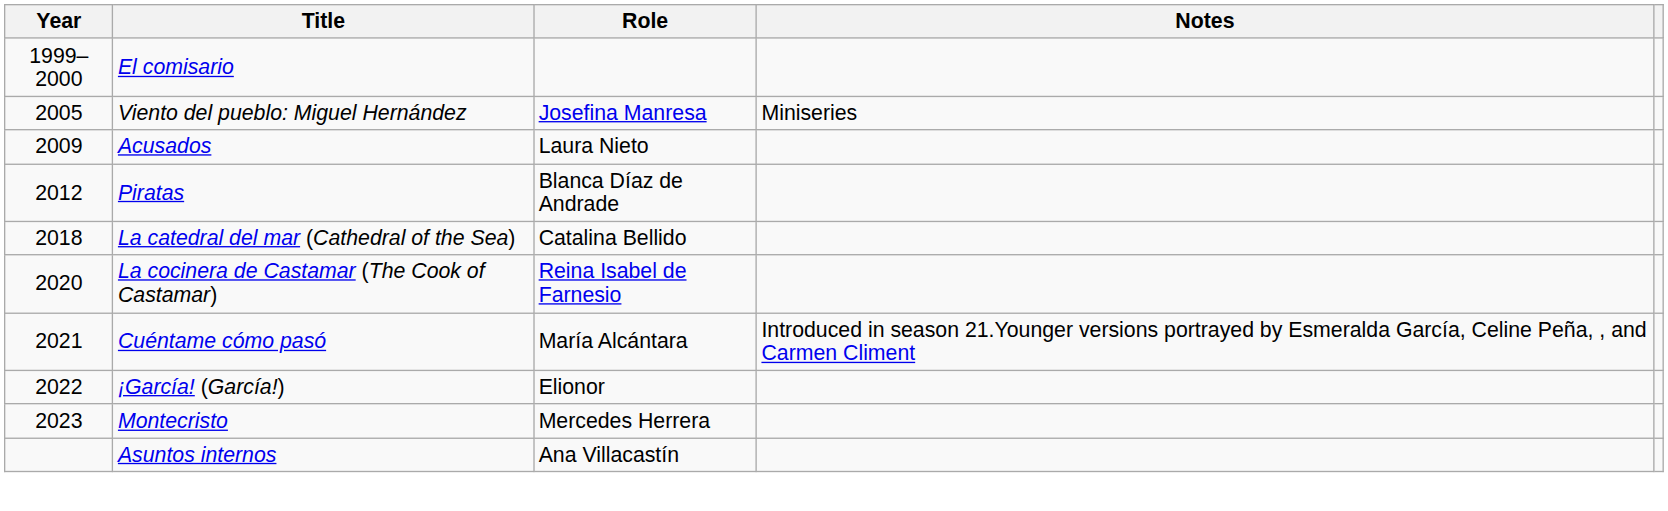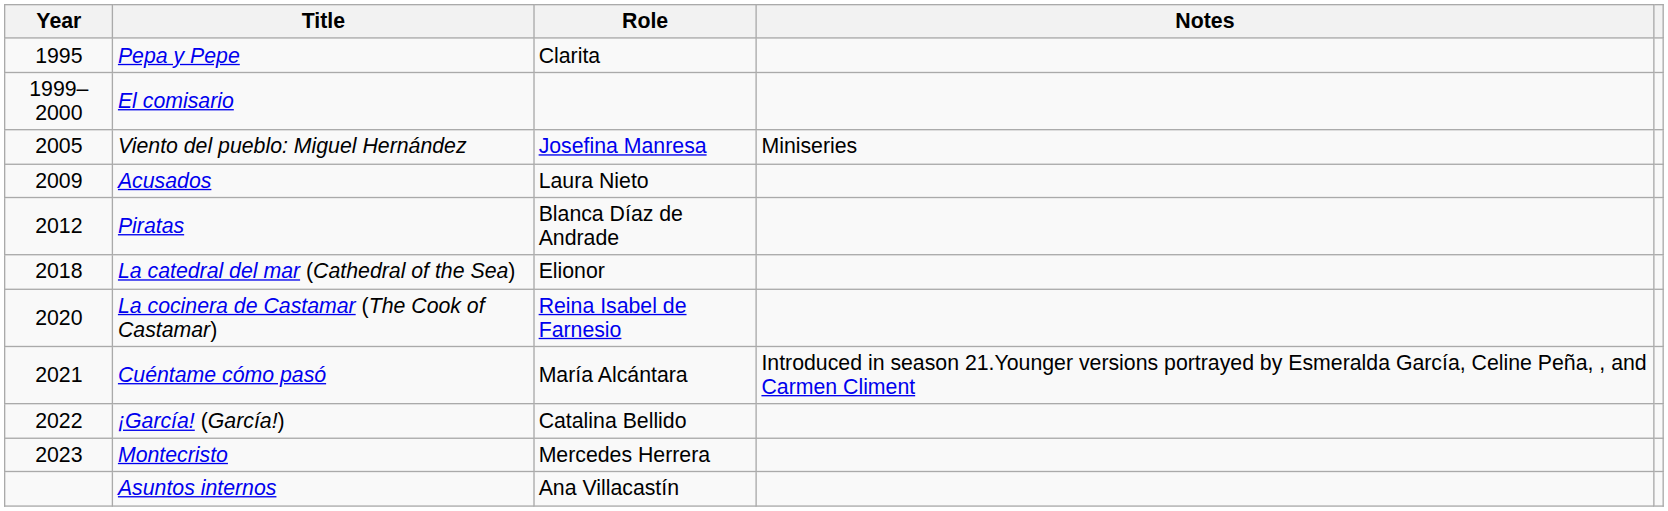+ row: 1995 | Pepa y Pepe | Clarita
La catedral del mar (Cathedral of the Sea) | Role: Catalina Bellido -> Elionor
¡García! (García!) | Role: Elionor -> Catalina Bellido
